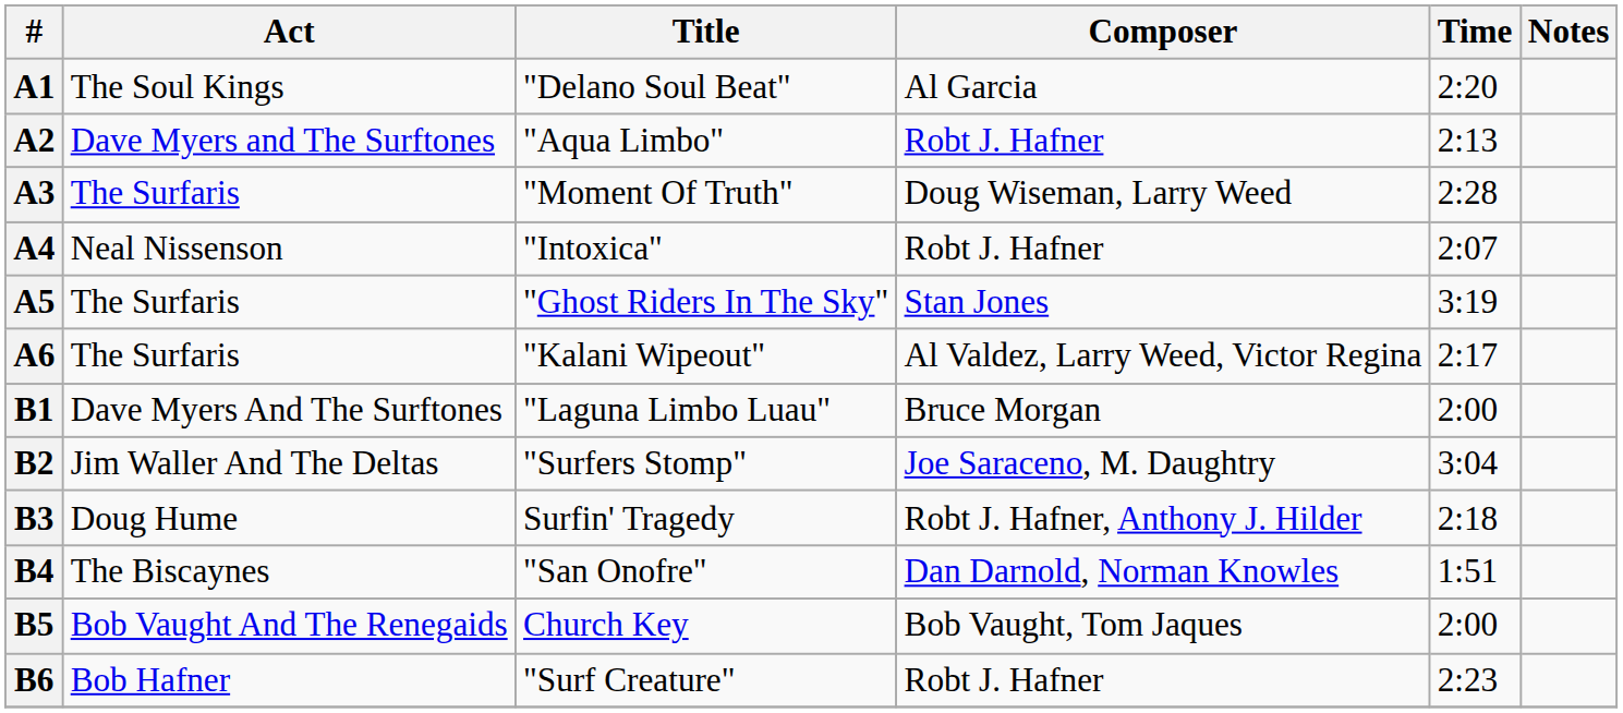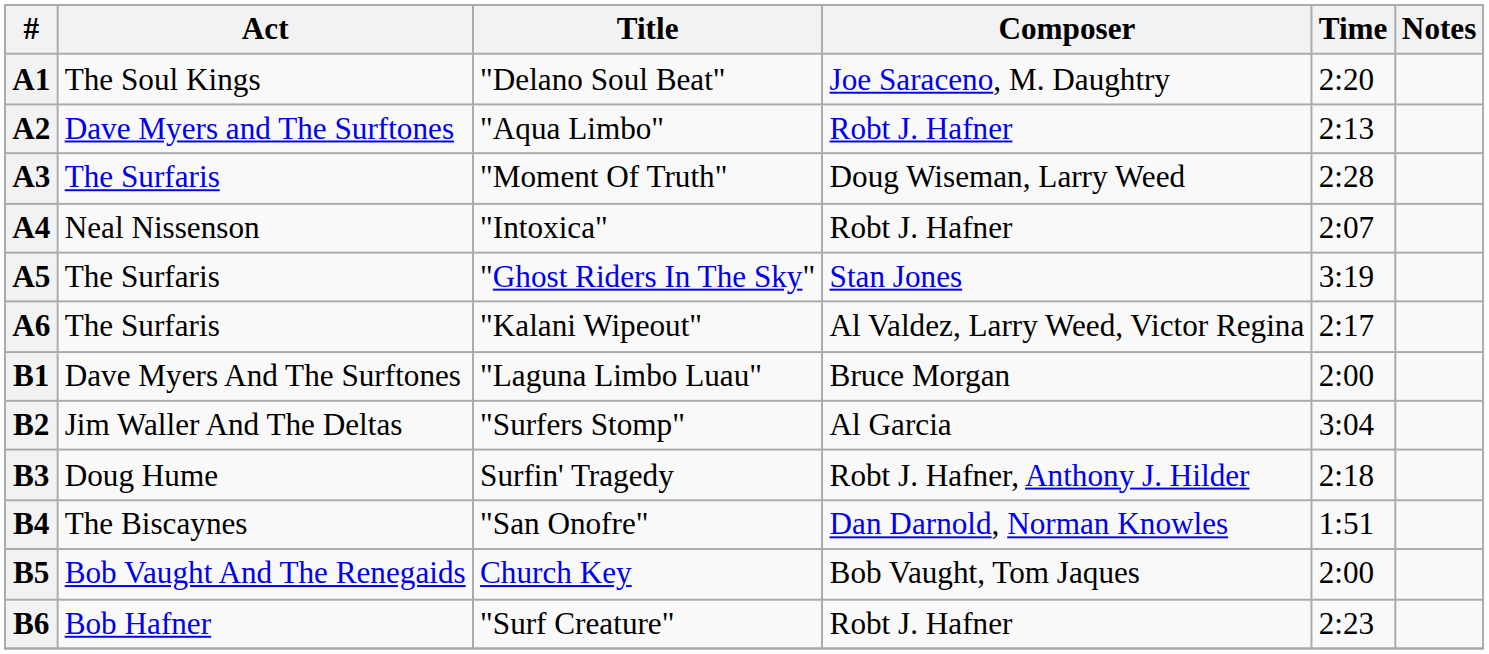A1 | Composer: Al Garcia -> Joe Saraceno, M. Daughtry
B2 | Composer: Joe Saraceno, M. Daughtry -> Al Garcia
